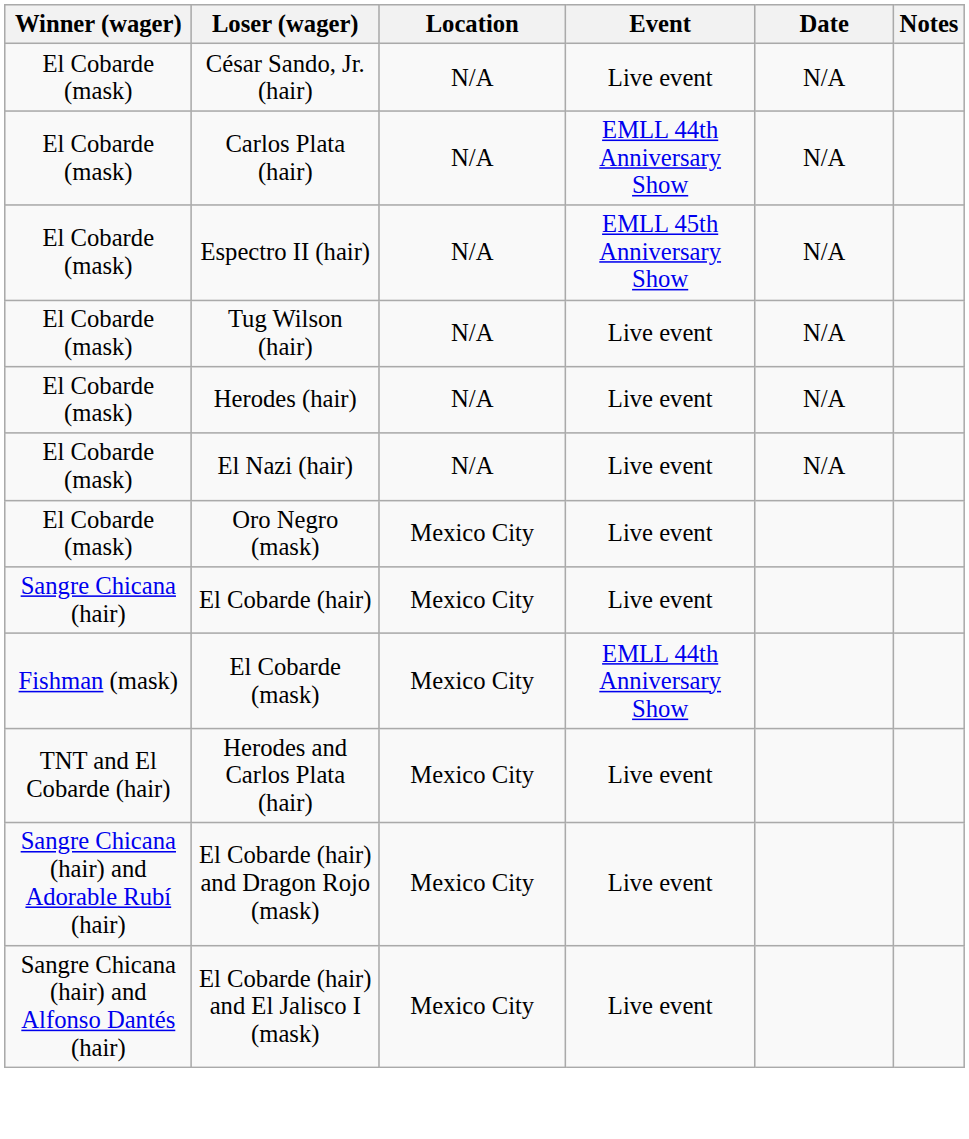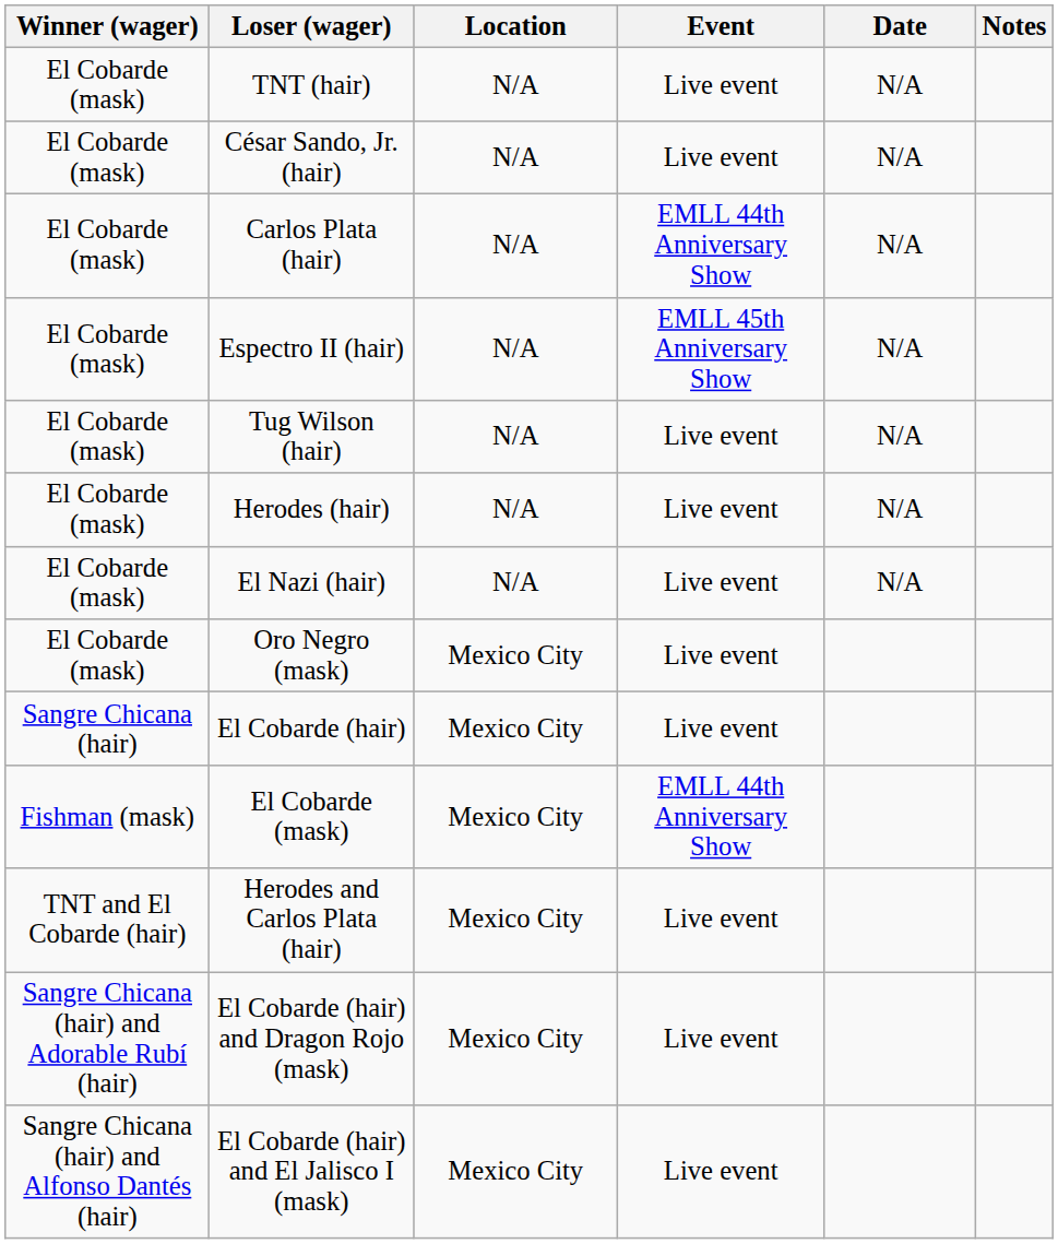+ row: El Cobarde (mask) | TNT (hair) | N/A | Live event | N/A
